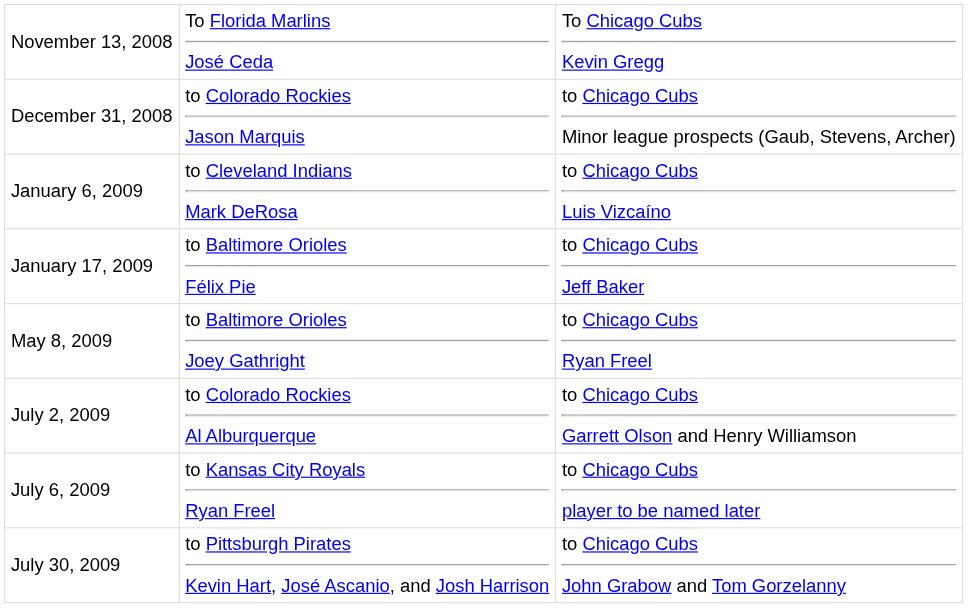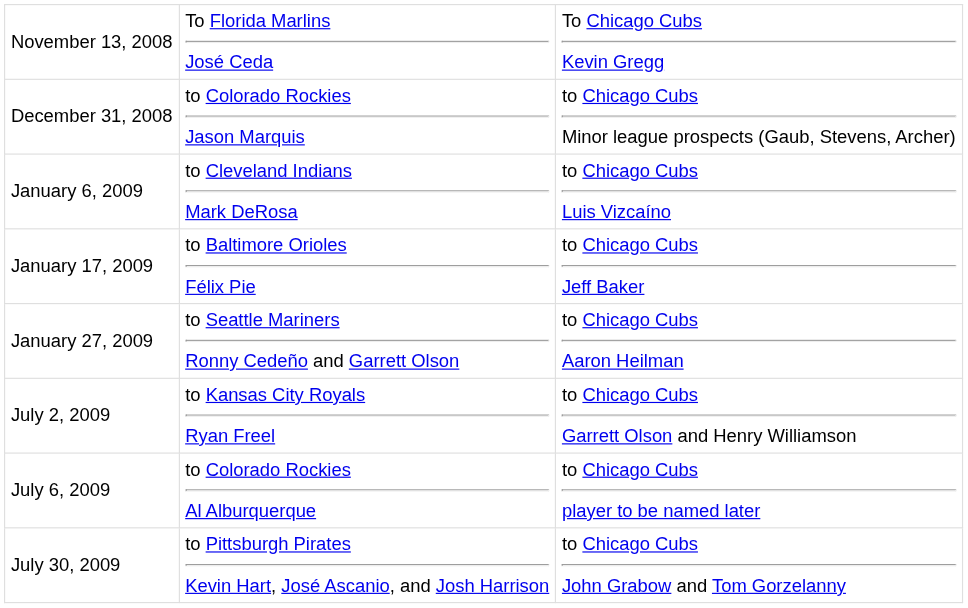+ row: January 27, 2009 | to Seattle Mariners Ronny Cedeño and Garrett Olson | to Chicago Cubs Aaron Heilman
- row: May 8, 2009 | to Baltimore Orioles Joey Gathright | to Chicago Cubs Ryan Freel
July 2, 2009 | column 2: to Colorado Rockies Al Alburquerque -> to Kansas City Royals Ryan Freel
July 6, 2009 | column 2: to Kansas City Royals Ryan Freel -> to Colorado Rockies Al Alburquerque
